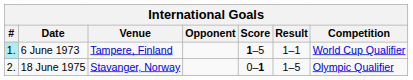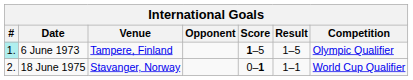6 June 1973 | Result: 1–1 -> 1–5
6 June 1973 | Competition: World Cup Qualifier -> Olympic Qualifier
18 June 1975 | Result: 1–5 -> 1–1
18 June 1975 | Competition: Olympic Qualifier -> World Cup Qualifier
